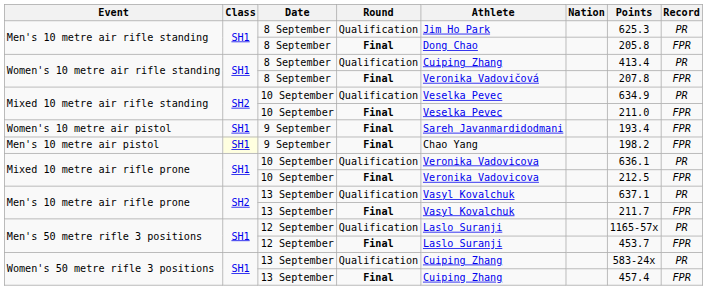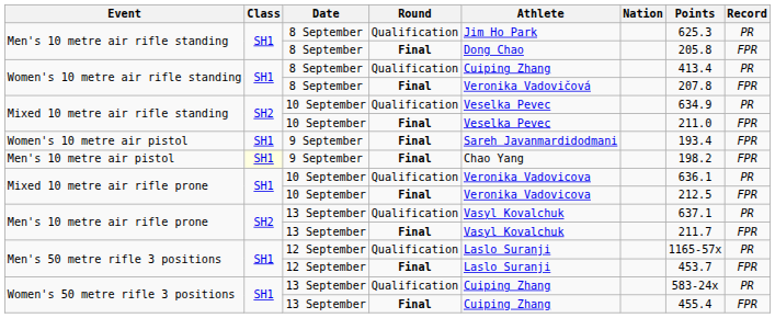Women's 50 metre rifle 3 positions / Final | Points: 457.4 -> 455.4
